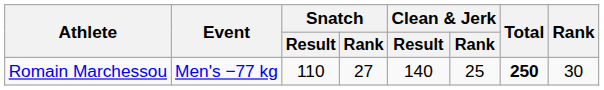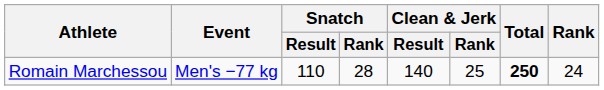Romain Marchessou | Snatch / Rank: 27 -> 28
Romain Marchessou | Rank: 30 -> 24
